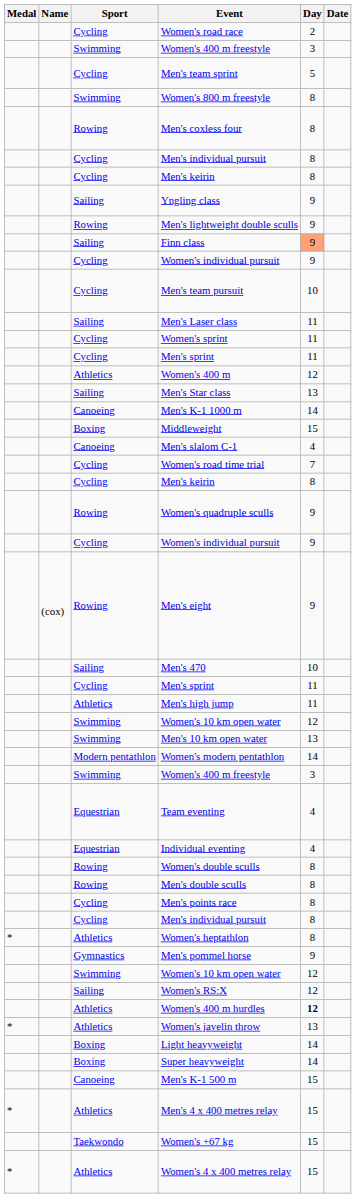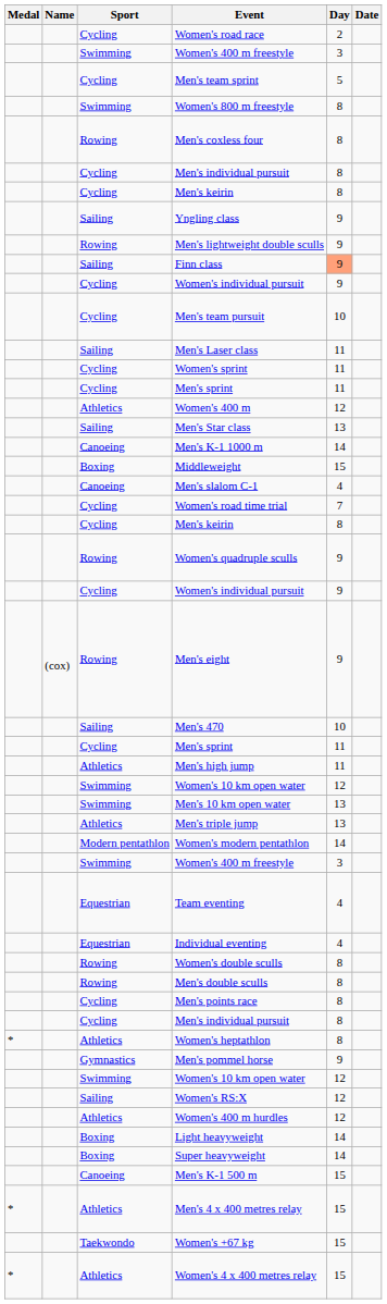+ row: Athletics | Men's triple jump | 13
Women's 400 m hurdles | Day: bold -> normal
- row: * | Athletics | Women's javelin throw | 13
